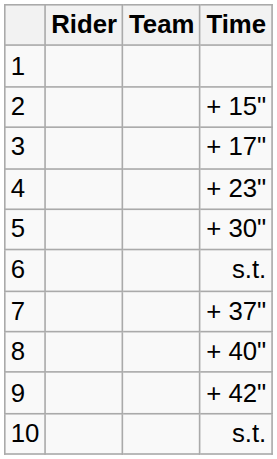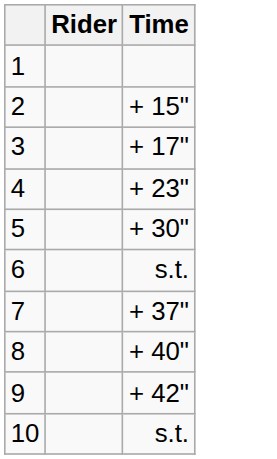- column: Team
